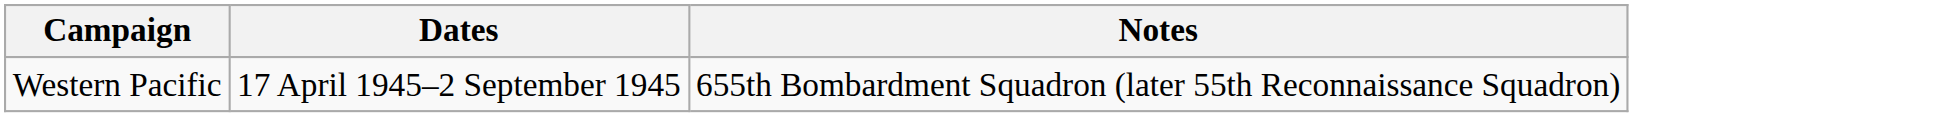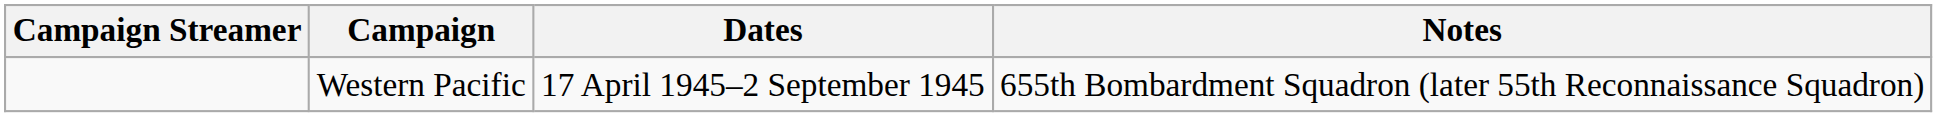+ column: Campaign Streamer
